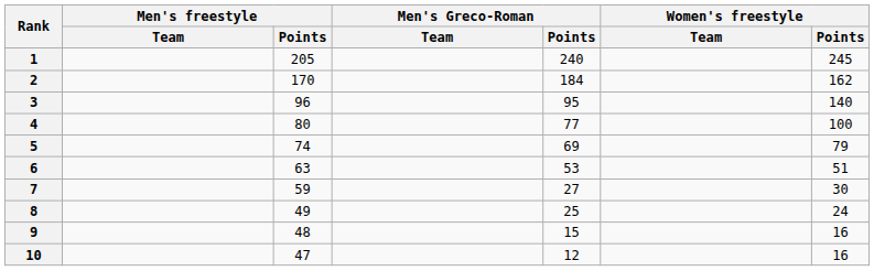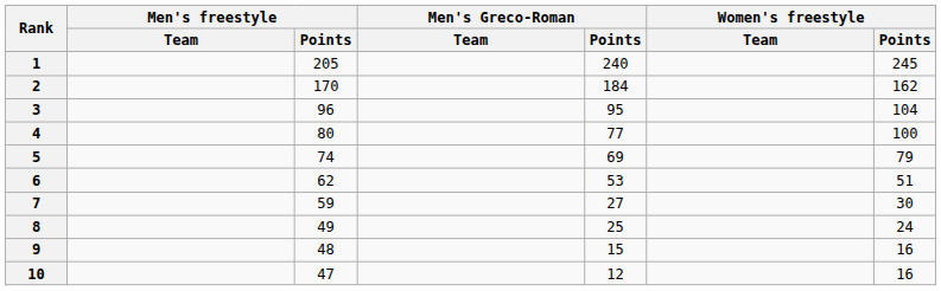3 | Women's freestyle / Points: 140 -> 104
6 | Men's freestyle / Points: 63 -> 62
